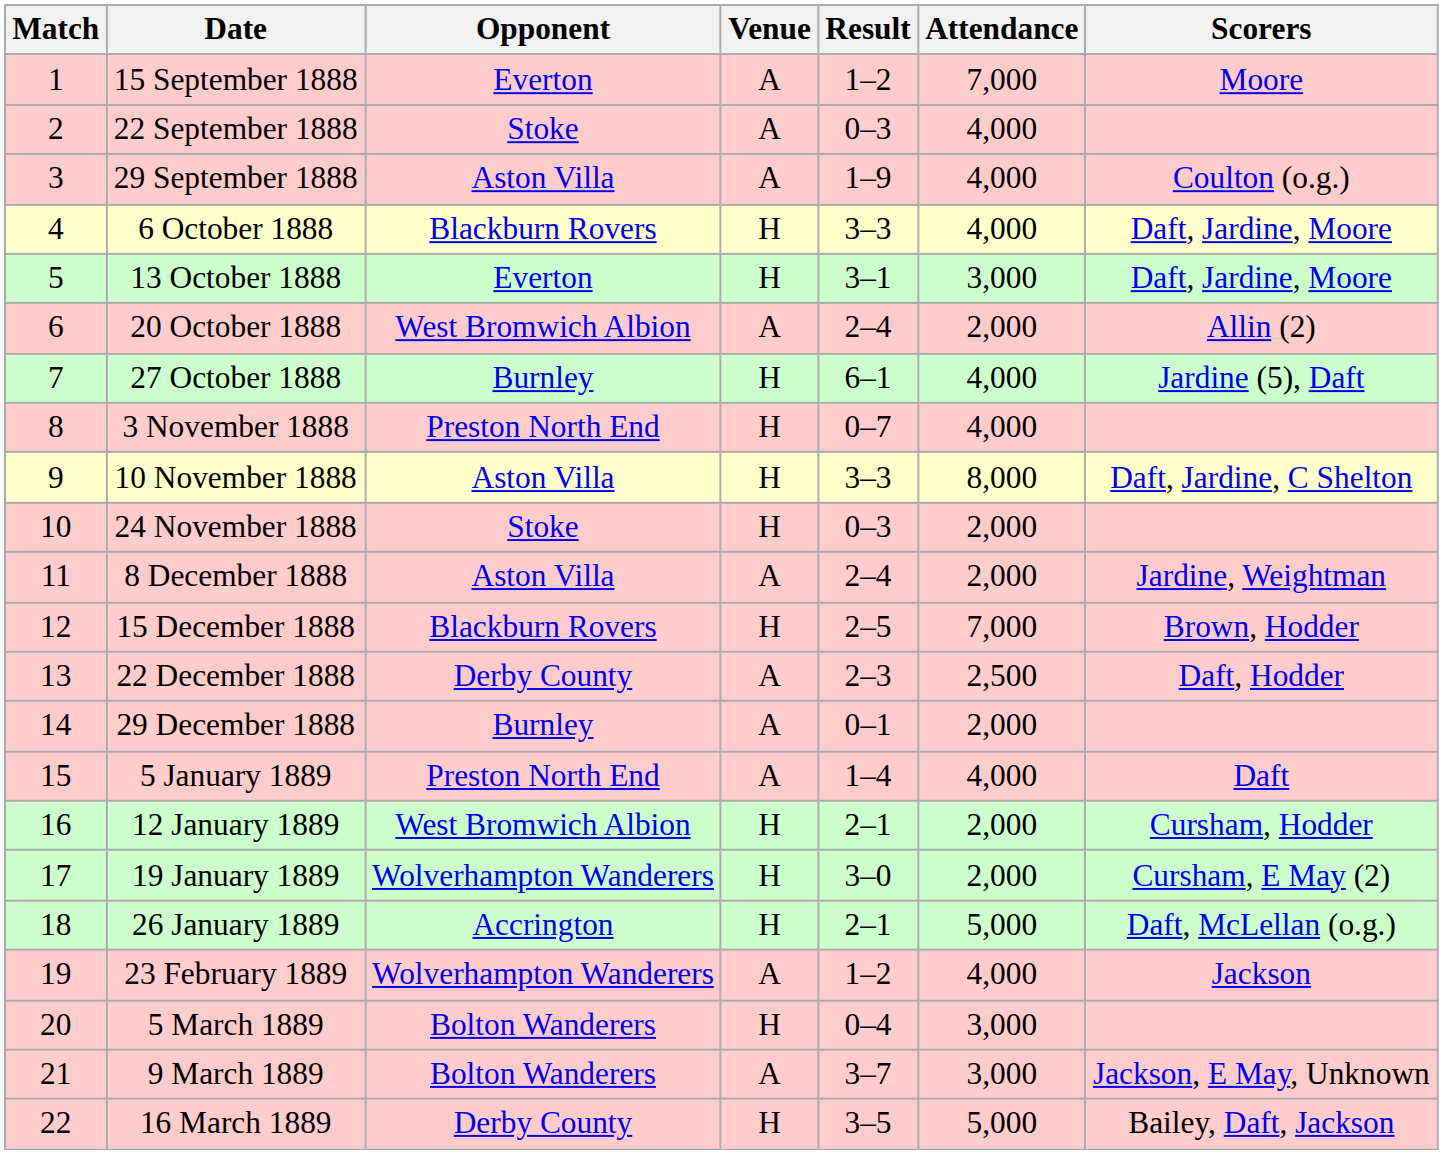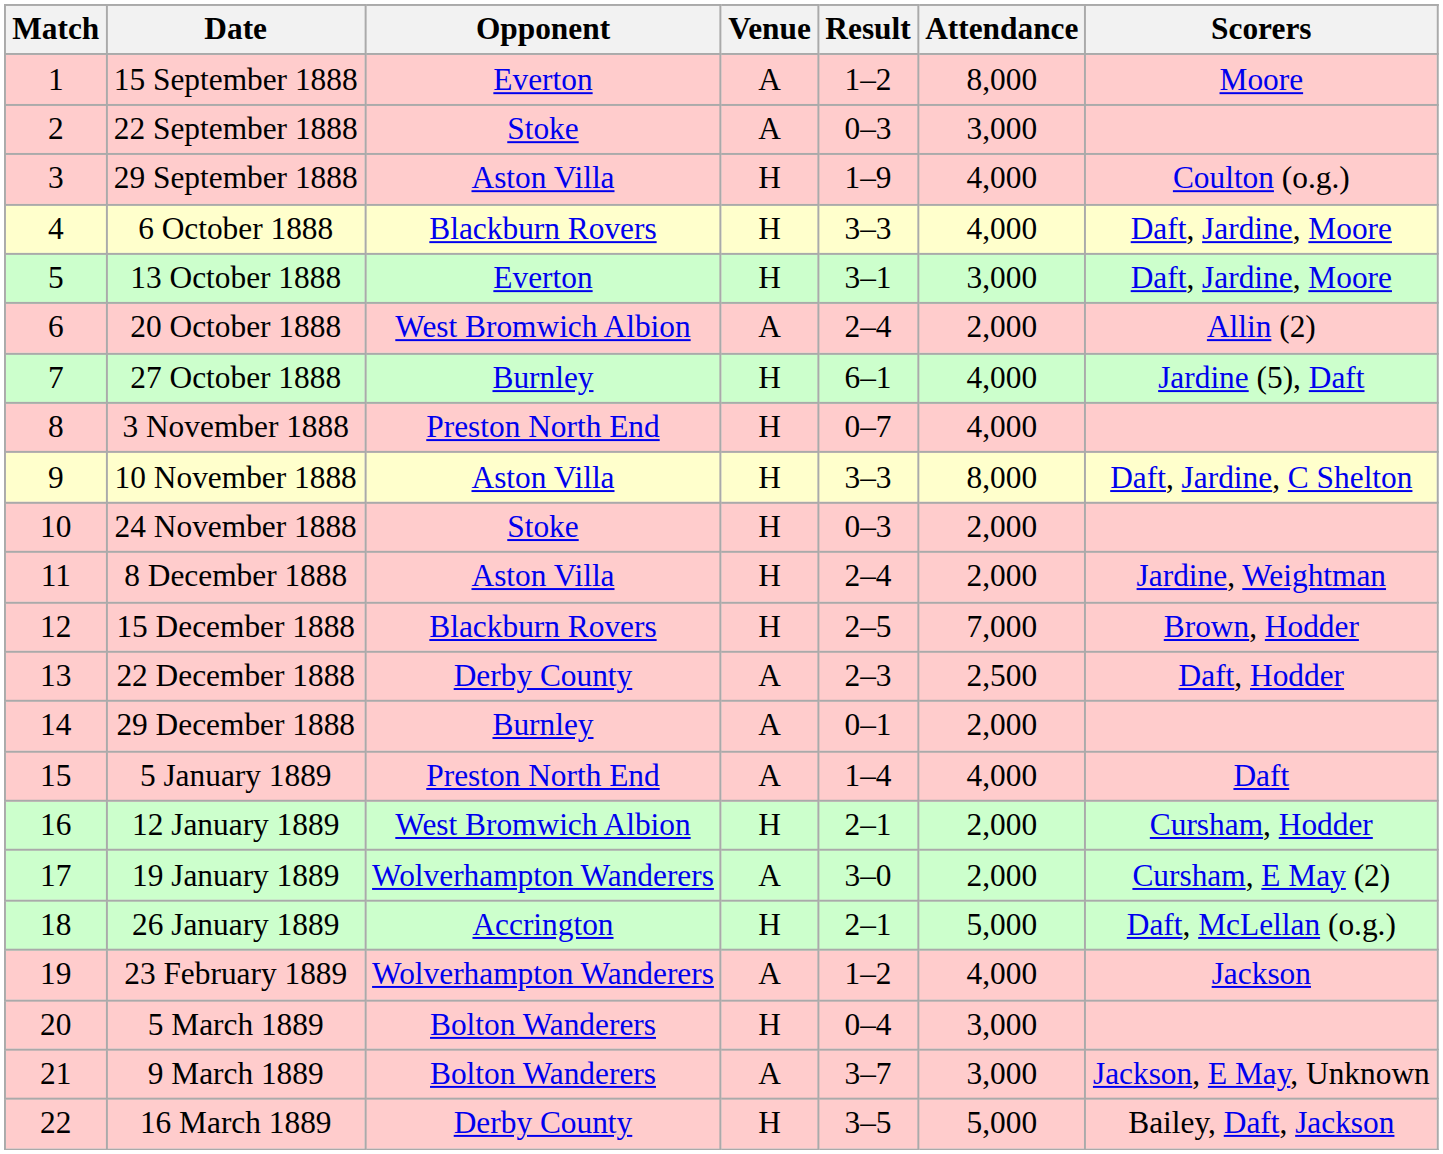15 September 1888 | Attendance: 7,000 -> 8,000
22 September 1888 | Attendance: 4,000 -> 3,000
29 September 1888 | Venue: A -> H
8 December 1888 | Venue: A -> H
19 January 1889 | Venue: H -> A
